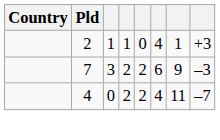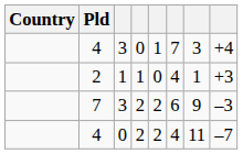+ row: 4 | 3 | 0 | 1 | 7 | 3 | +4
